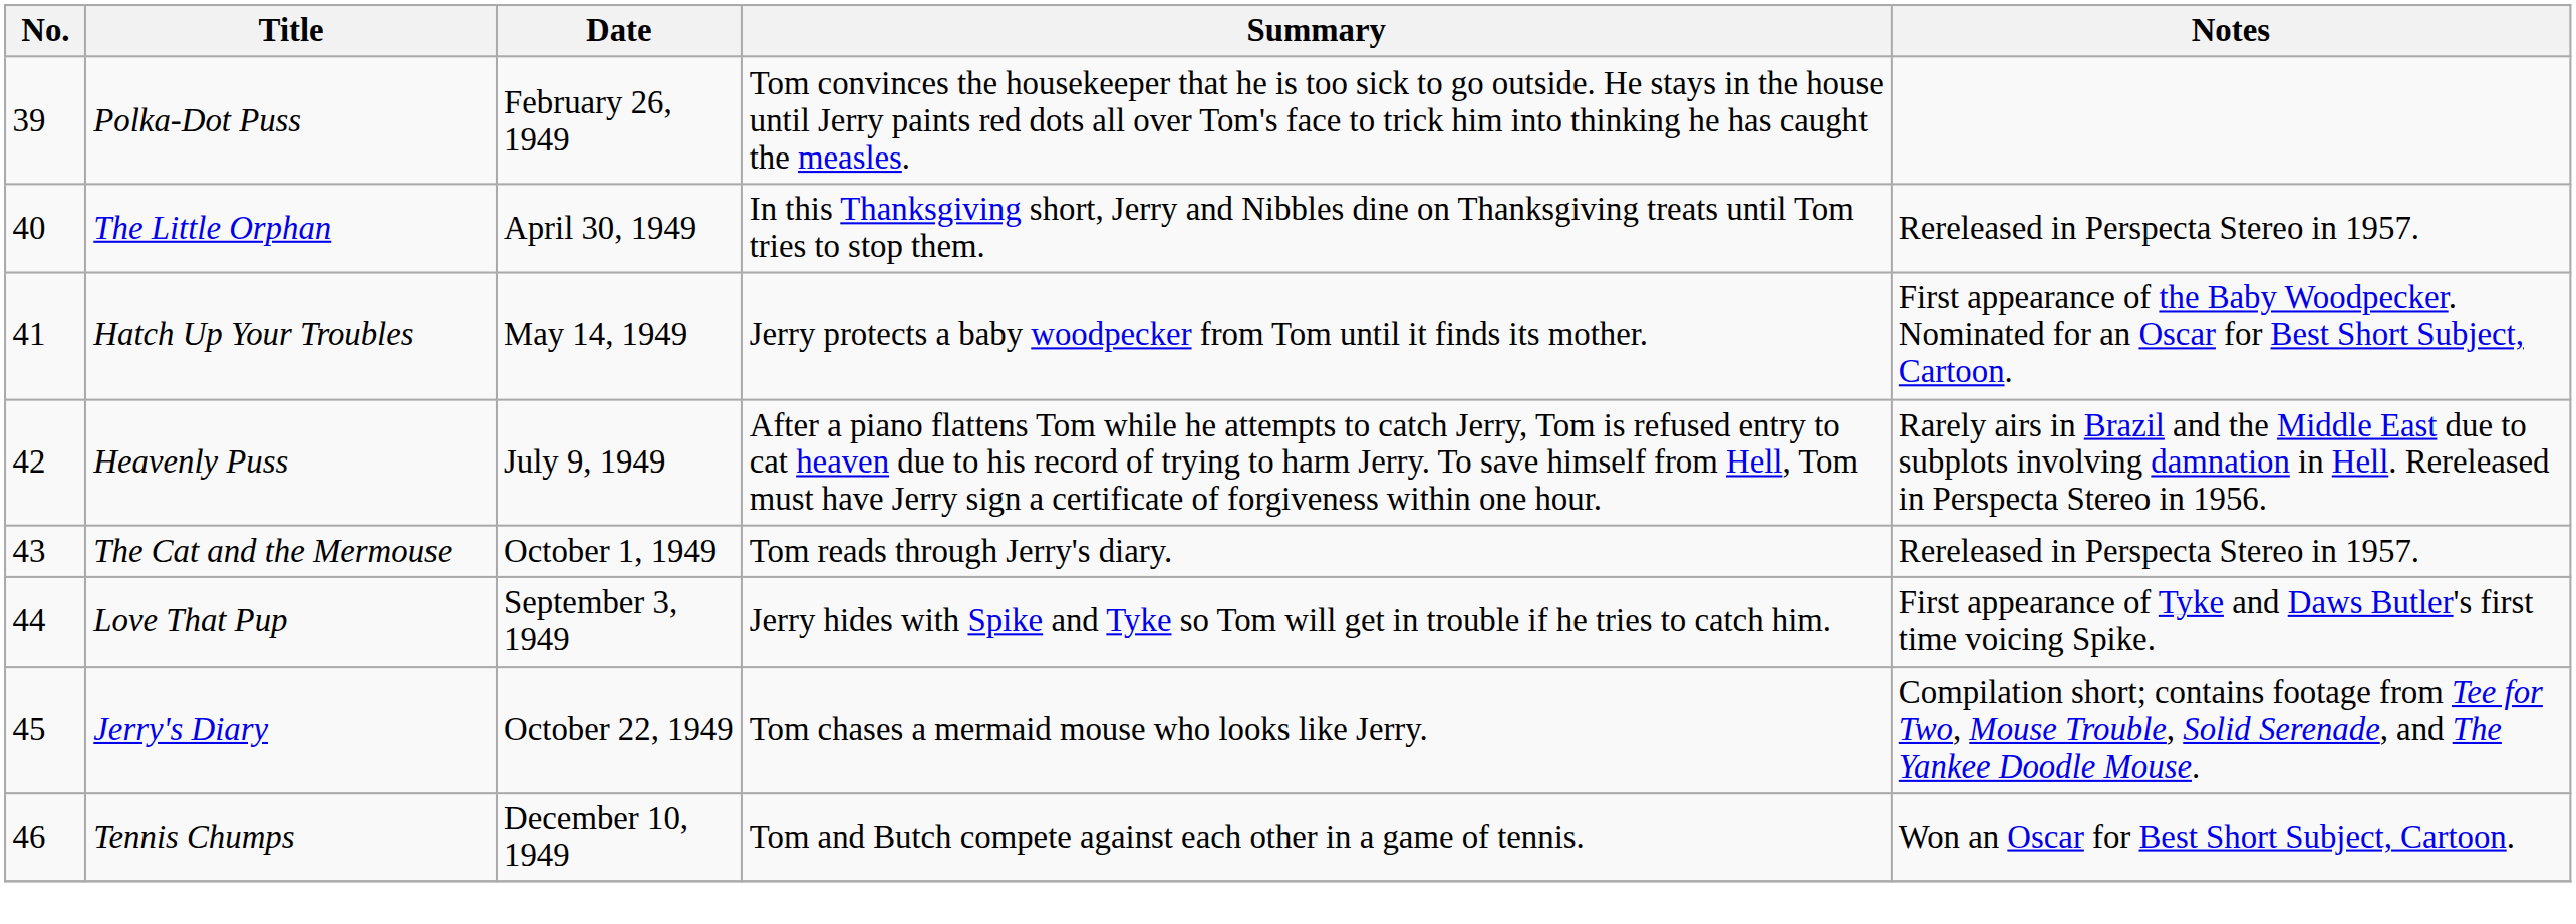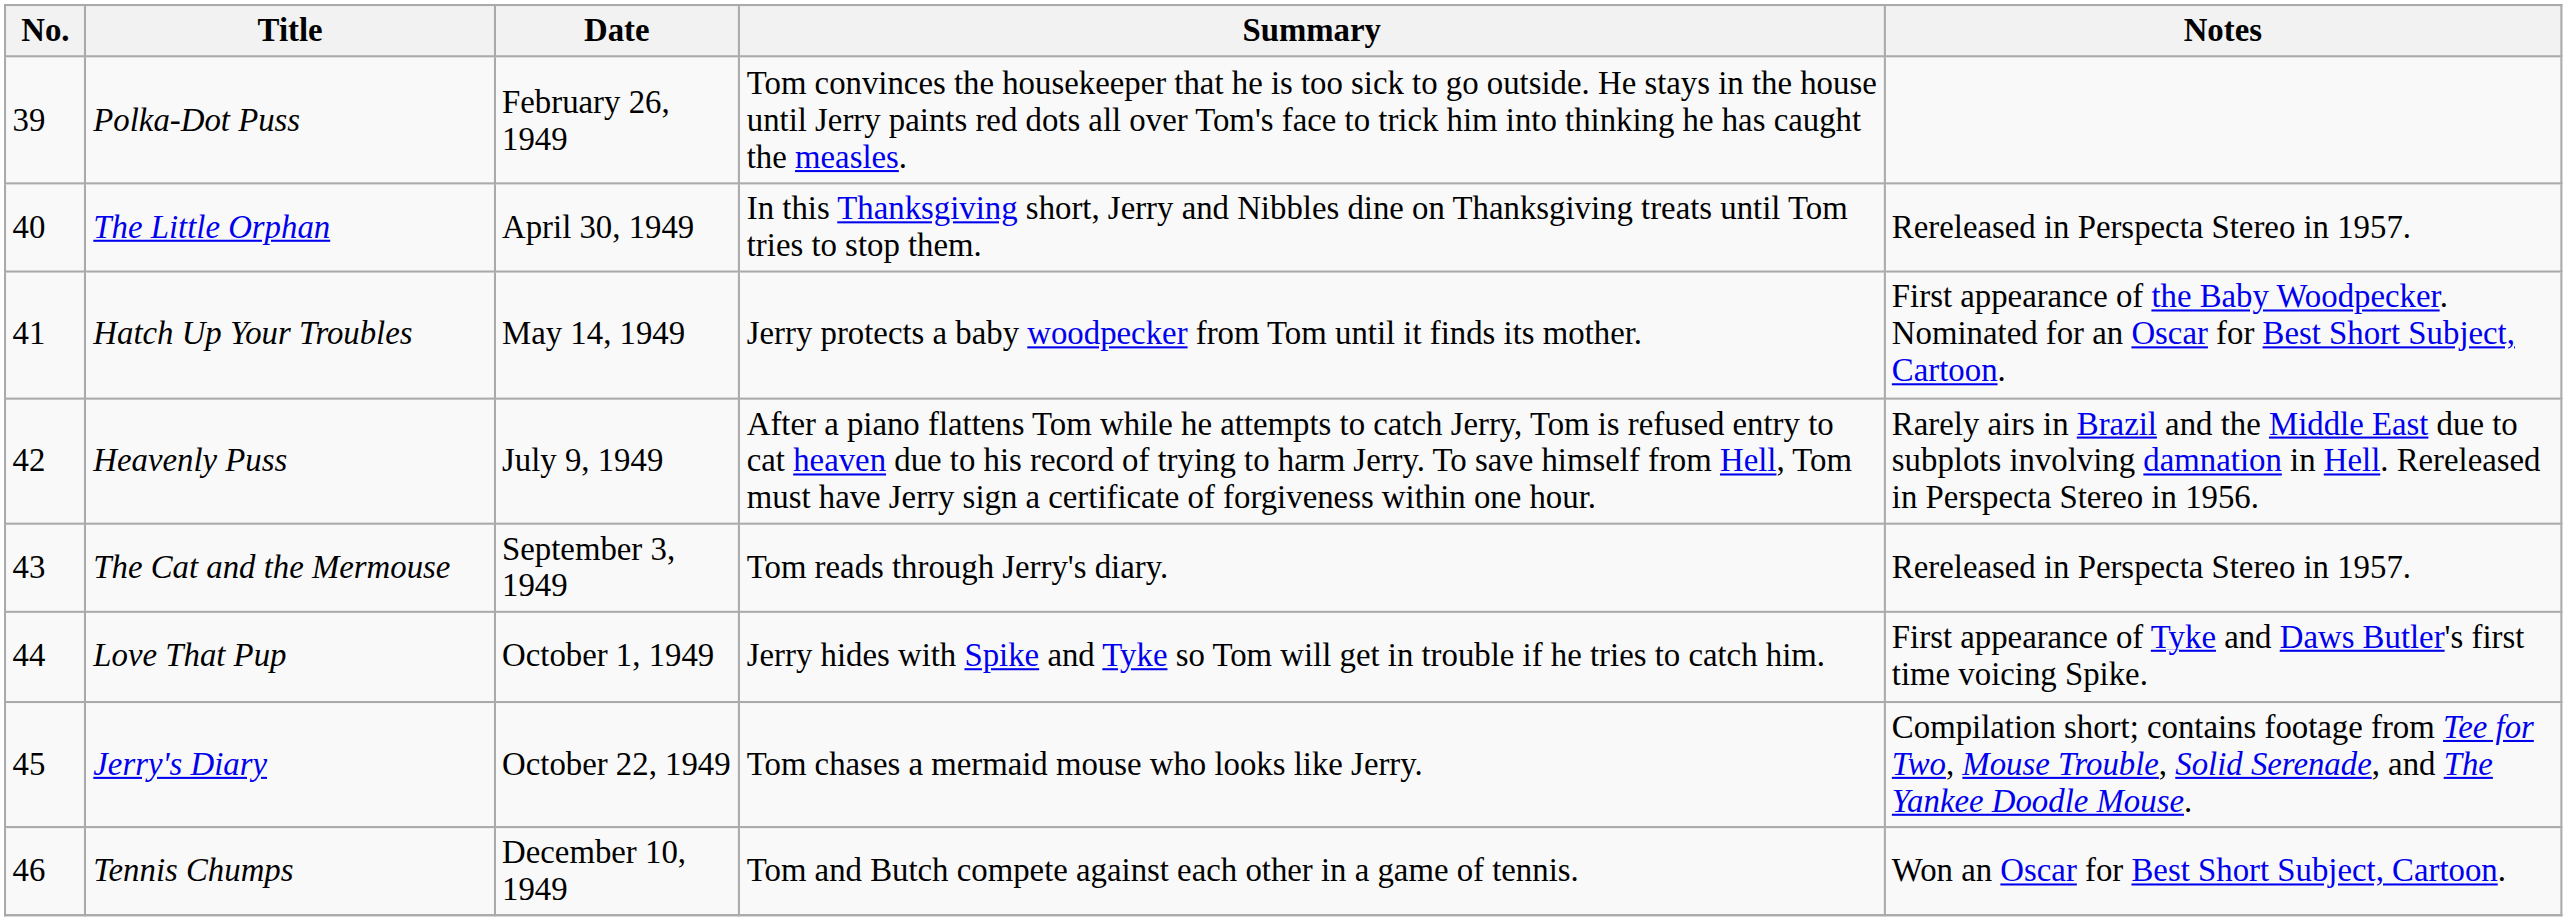The Cat and the Mermouse | Date: October 1, 1949 -> September 3, 1949
Love That Pup | Date: September 3, 1949 -> October 1, 1949
